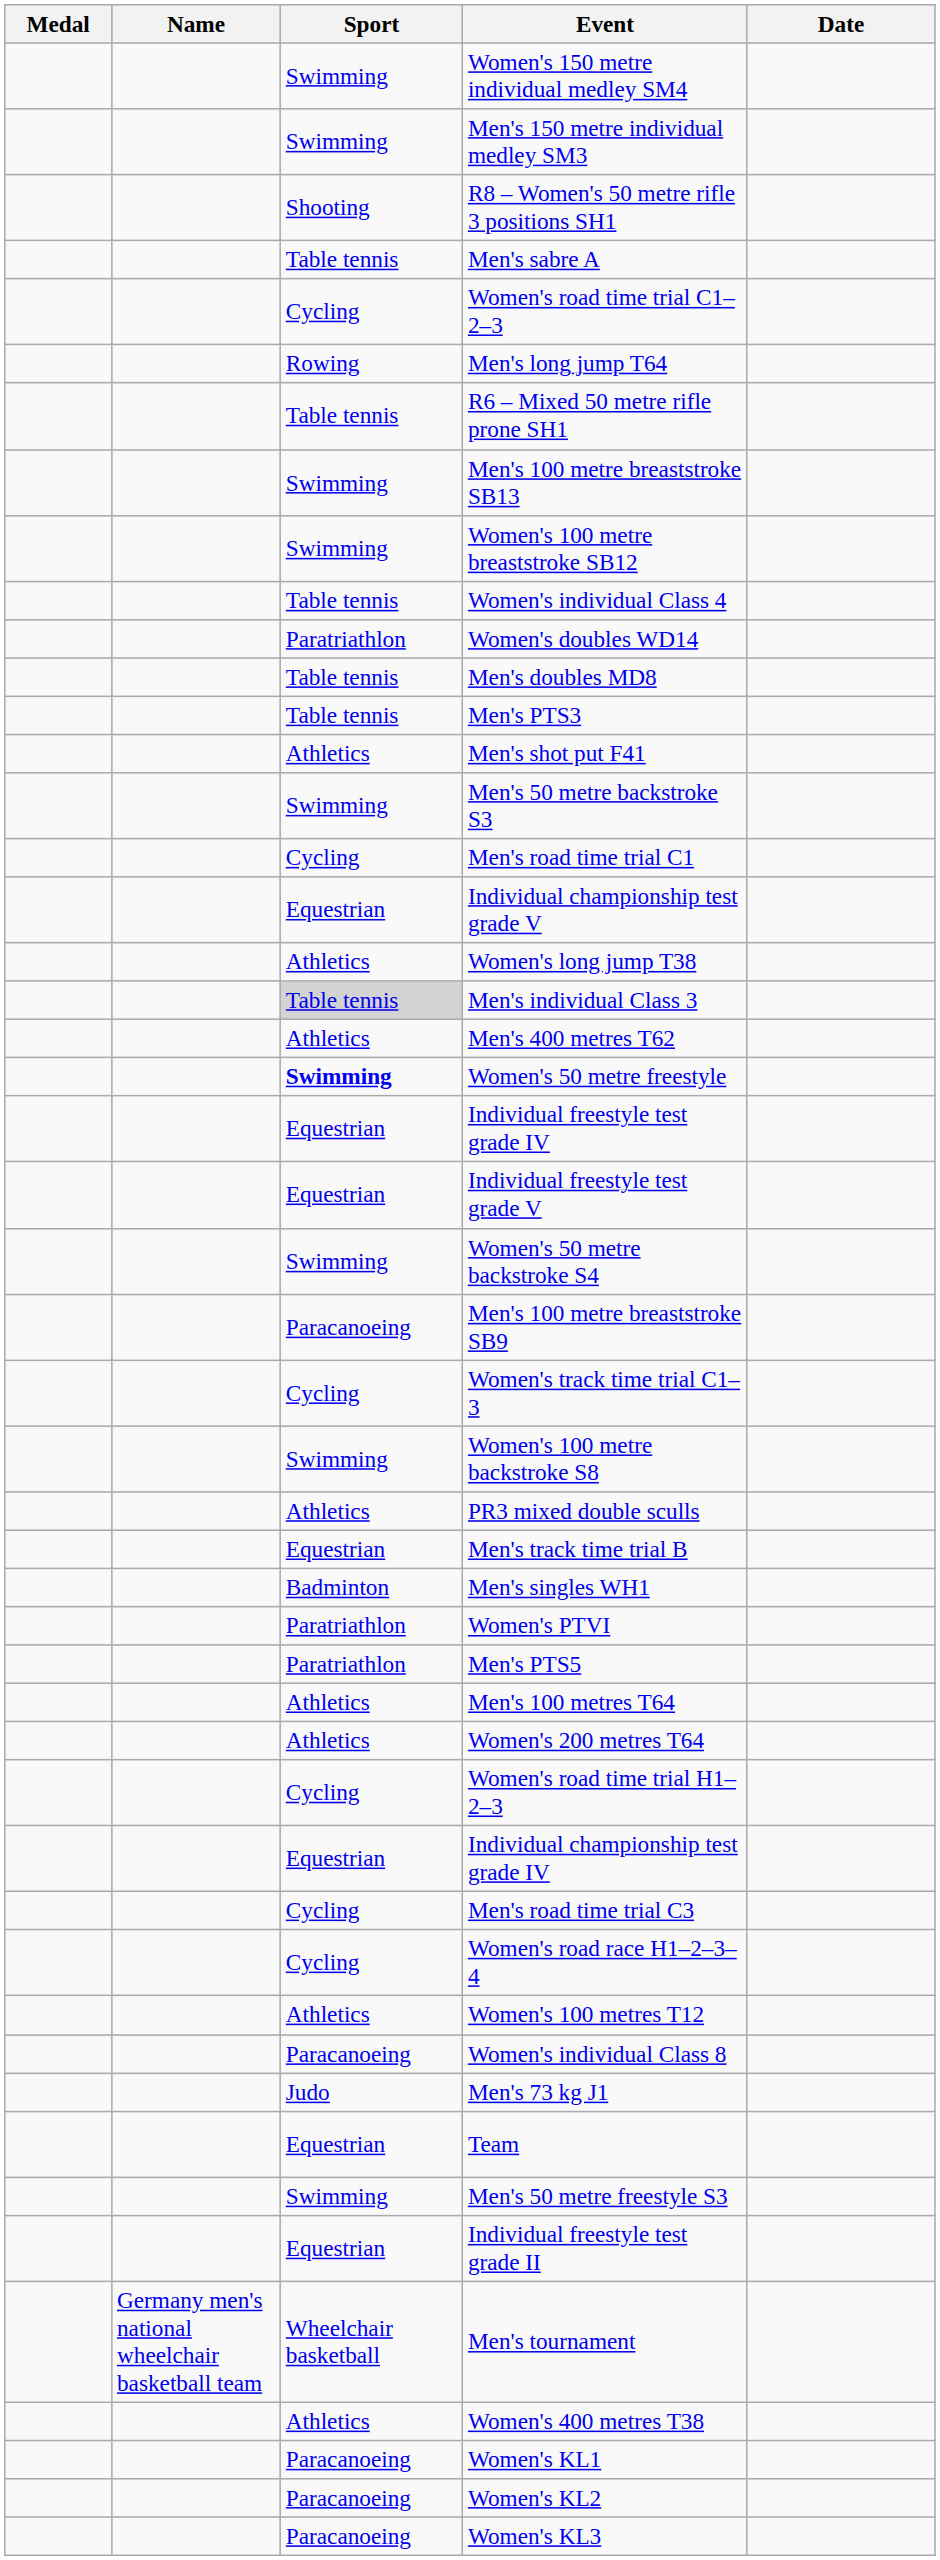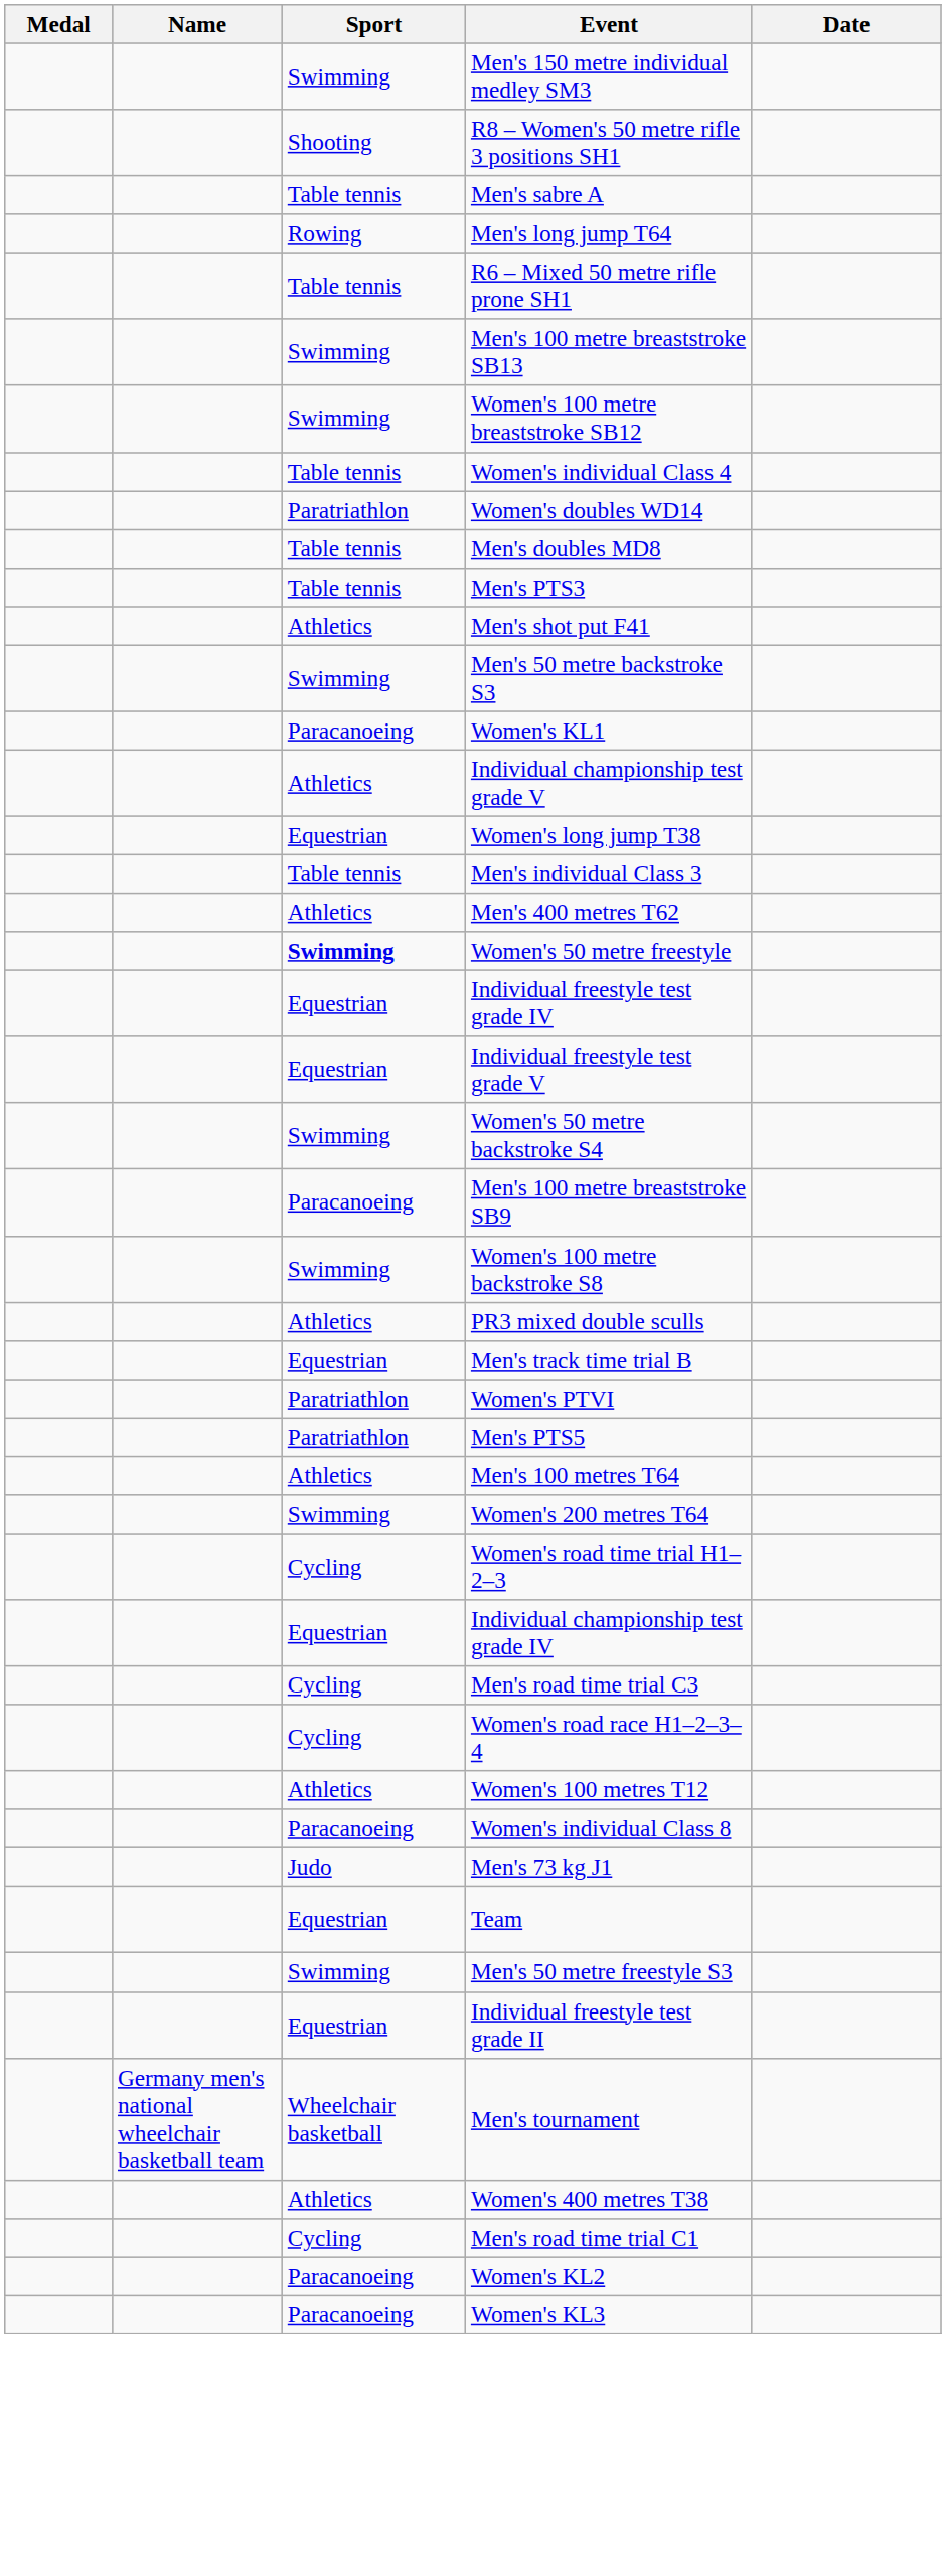- row: Swimming | Women's 150 metre individual medley SM4
- row: Cycling | Women's road time trial C1–2–3
rows swapped: Men's road time trial C1 <-> Women's KL1
Individual championship test grade V | Sport: Equestrian -> Athletics
Women's long jump T38 | Sport: Athletics -> Equestrian
Men's individual Class 3 | Sport: lightgrey background -> no background
- row: Cycling | Women's track time trial C1–3
- row: Badminton | Men's singles WH1
Women's 200 metres T64 | Sport: Athletics -> Swimming
